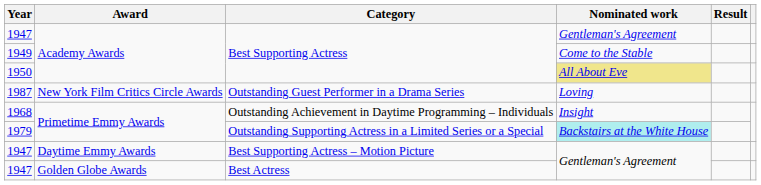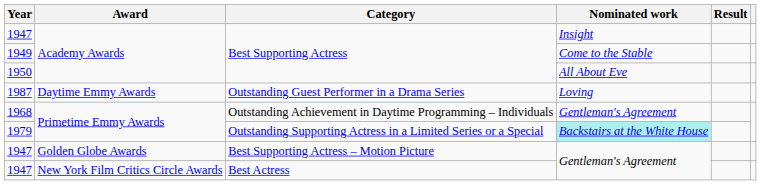1947 / Best Supporting Actress | Nominated work: Gentleman's Agreement -> Insight
1950 | Nominated work: khaki background -> no background
1987 | Award: New York Film Critics Circle Awards -> Daytime Emmy Awards
1968 | Nominated work: Insight -> Gentleman's Agreement
1947 / Best Supporting Actress – Motion Picture | Award: Daytime Emmy Awards -> Golden Globe Awards
1947 / Best Actress | Award: Golden Globe Awards -> New York Film Critics Circle Awards
